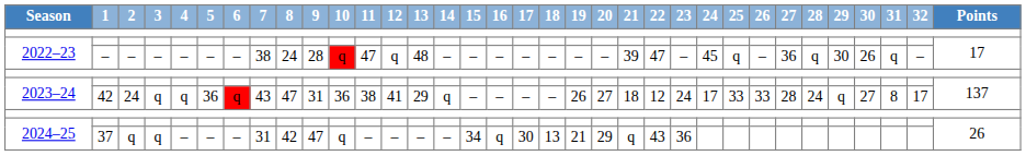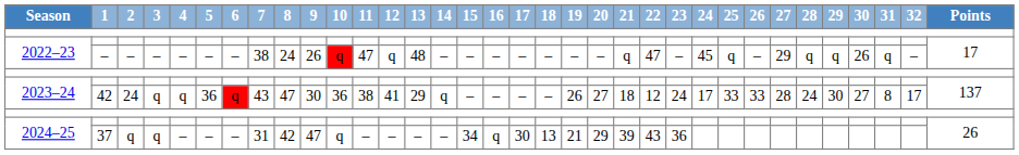2022–23 / – | 9: 28 -> 26
2022–23 / – | 21: 39 -> q
2022–23 / – | 27: 36 -> 29
2022–23 / – | 29: 30 -> q
2023–24 / 42 | 9: 31 -> 30
2023–24 / 42 | 29: q -> 30
2024–25 / 37 | 21: q -> 39
